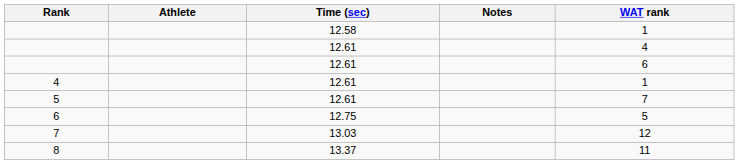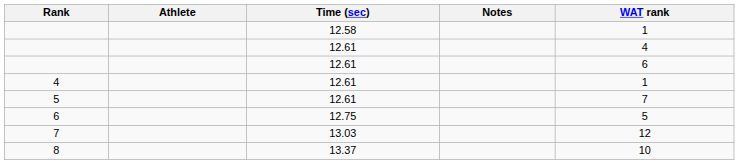8 | WAT rank: 11 -> 10
